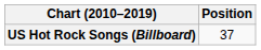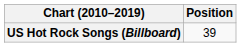US Hot Rock Songs (Billboard) | Position: 37 -> 39
